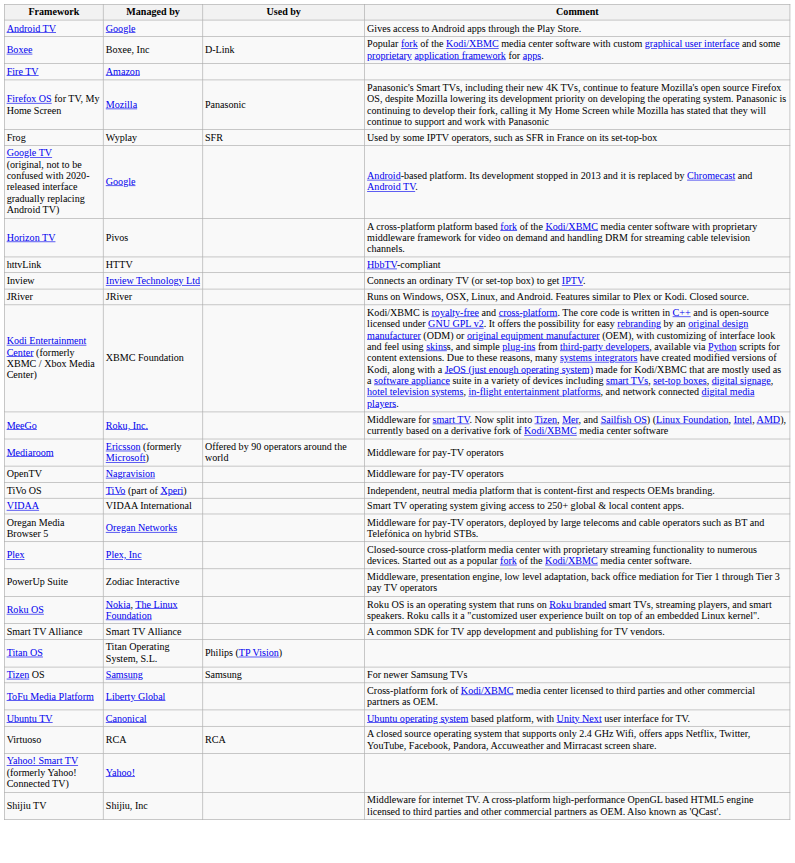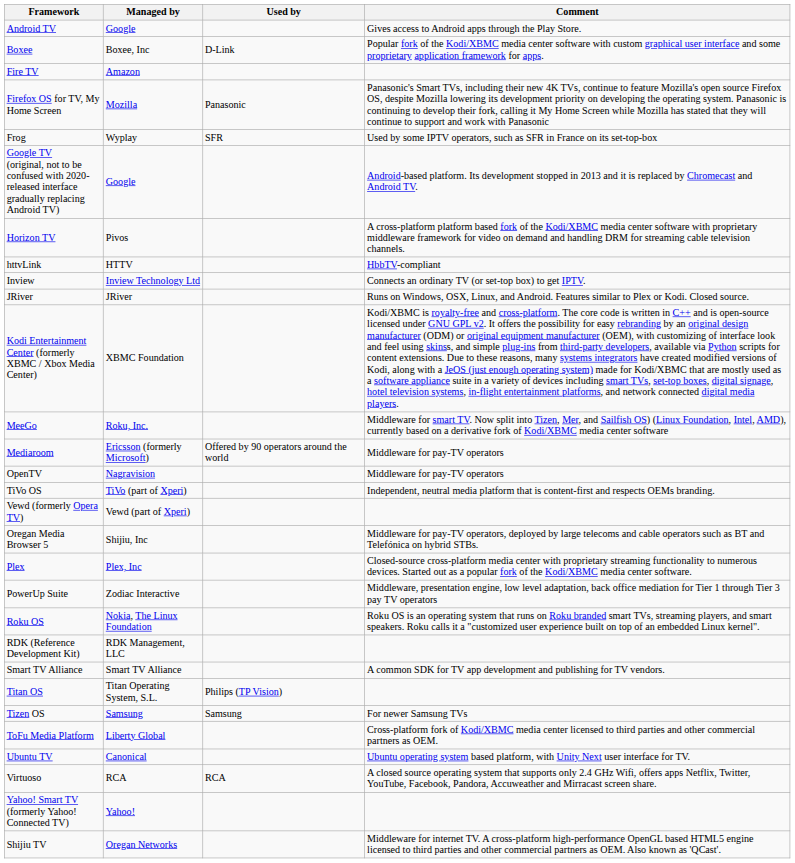+ row: Vewd (formerly Opera TV) | Vewd (part of Xperi)
- row: VIDAA | VIDAA International | Smart TV operating system giving access to 250+ global & local content apps.
Oregan Media Browser 5 | Managed by: Oregan Networks -> Shijiu, Inc
+ row: RDK (Reference Development Kit) | RDK Management, LLC
Shijiu TV | Managed by: Shijiu, Inc -> Oregan Networks
